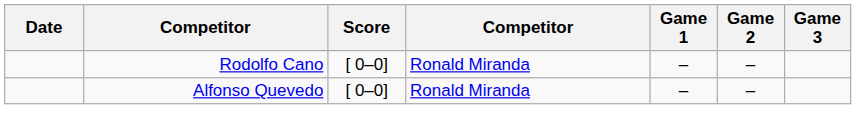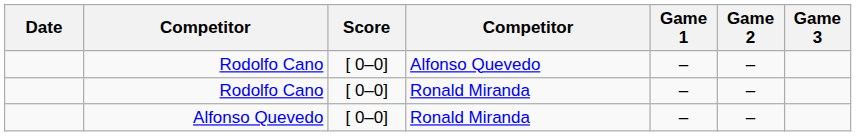+ row: Rodolfo Cano | [ 0–0] | Alfonso Quevedo | – | –
